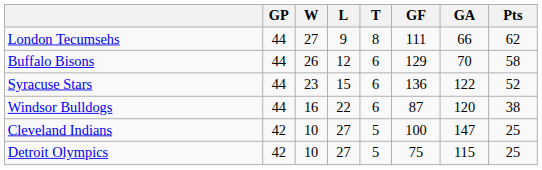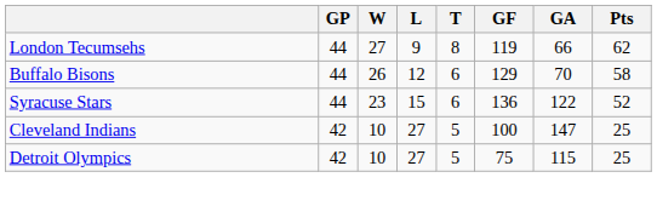London Tecumsehs | GF: 111 -> 119
- row: Windsor Bulldogs | 44 | 16 | 22 | 6 | 87 | 120 | 38
